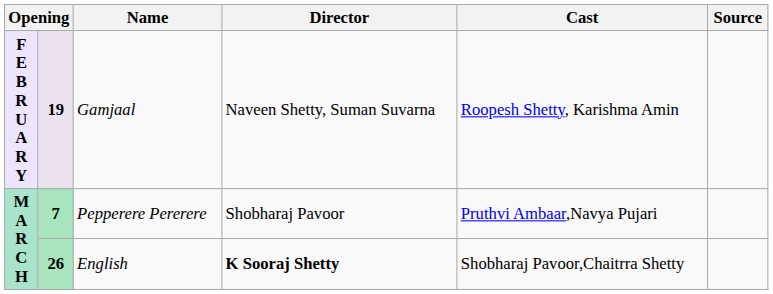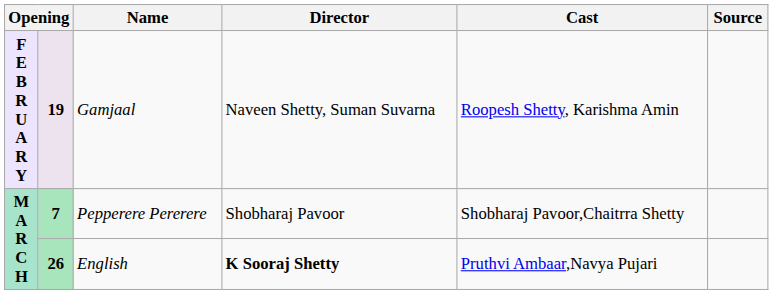Pepperere Pererere | Cast: Pruthvi Ambaar,Navya Pujari -> Shobharaj Pavoor,Chaitrra Shetty
English | Cast: Shobharaj Pavoor,Chaitrra Shetty -> Pruthvi Ambaar,Navya Pujari
